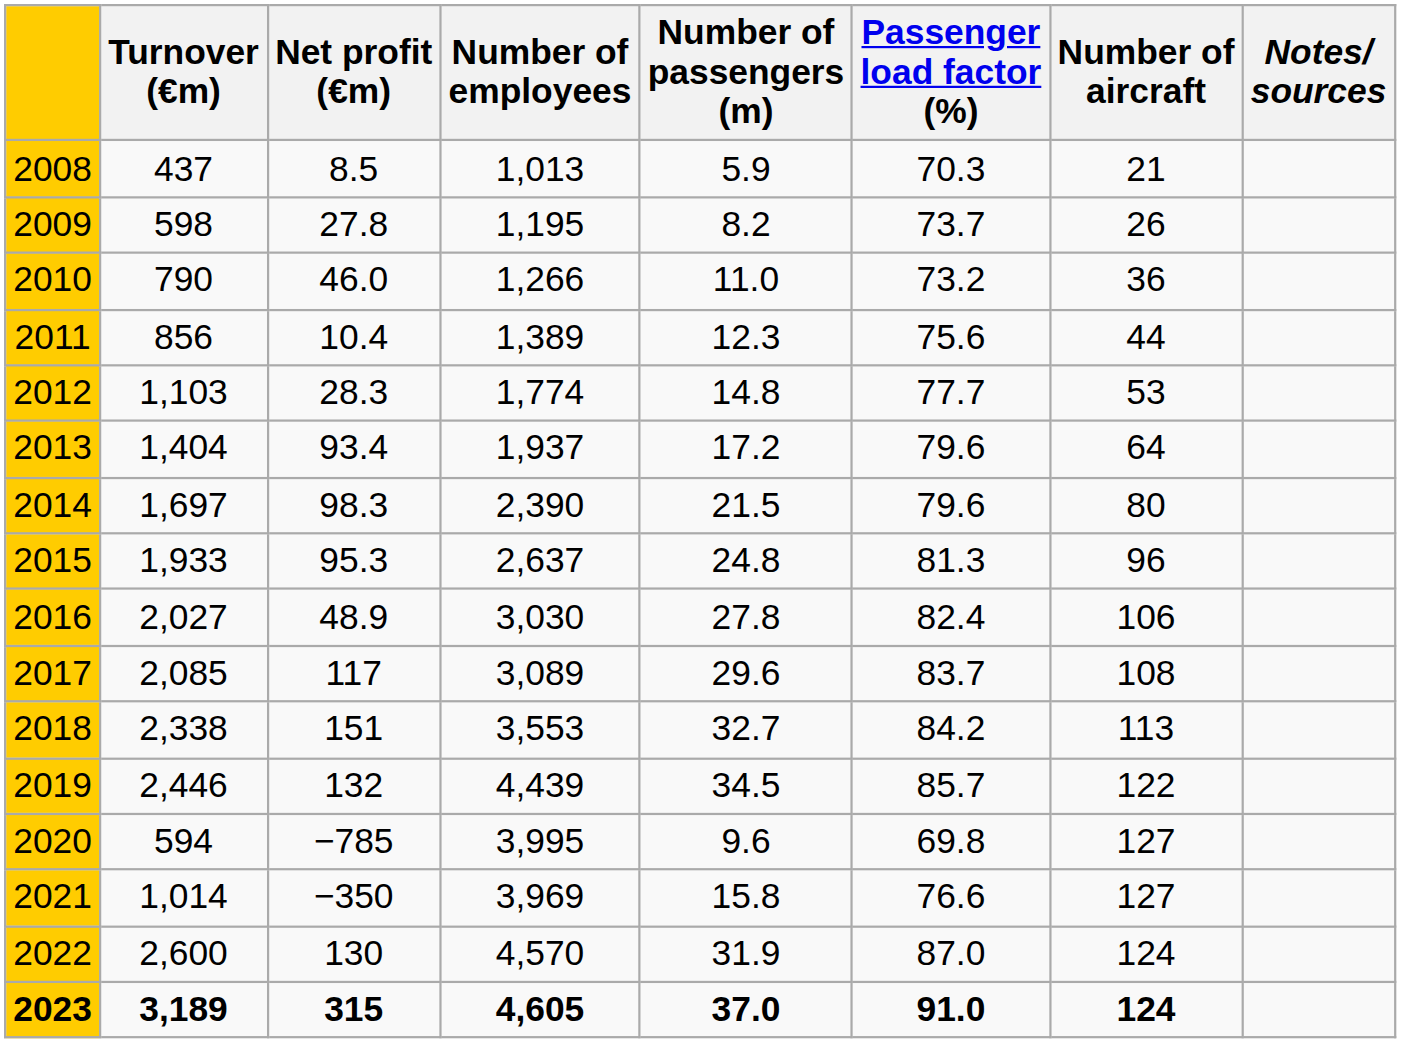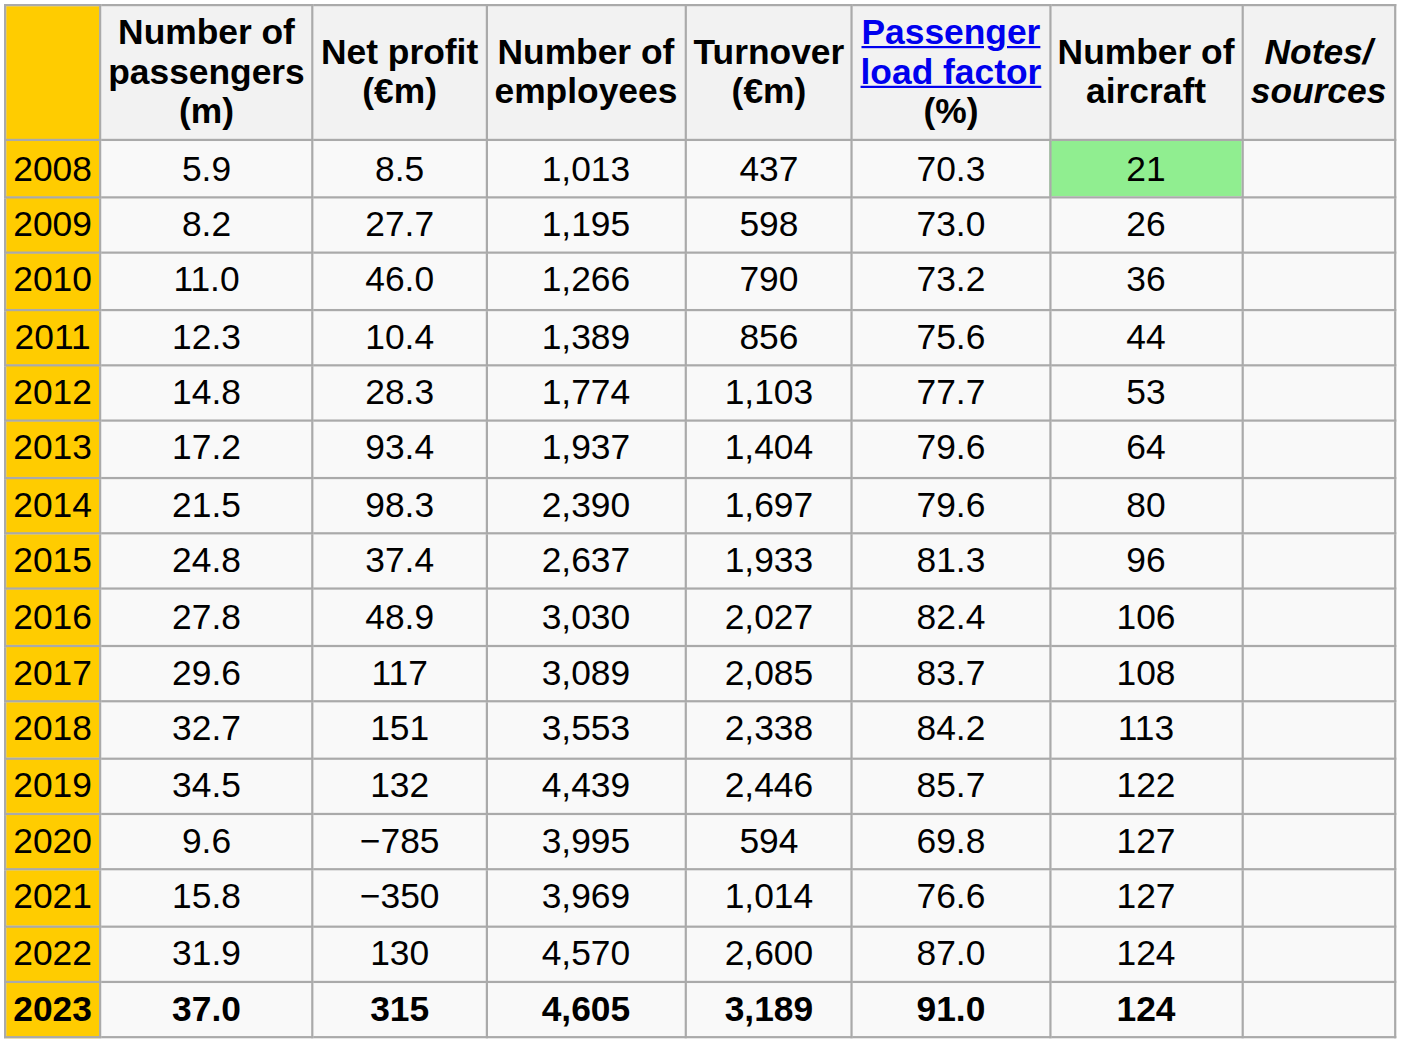columns swapped: Turnover (€m) <-> Number of passengers (m)
2008 | Number of aircraft: no background -> lightgreen background
2009 | Net profit (€m): 27.8 -> 27.7
2009 | Passenger load factor (%): 73.7 -> 73.0
2015 | Net profit (€m): 95.3 -> 37.4
